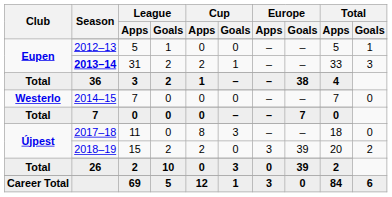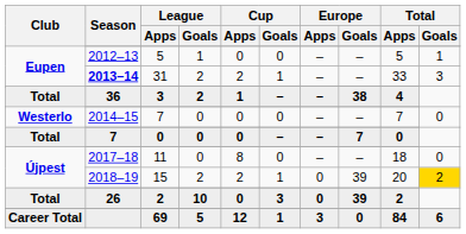11 | Cup / Goals: 3 -> 0
15 | Cup / Goals: 0 -> 1
15 | Europe / Apps: 3 -> 0
15 | Total / Goals: no background -> gold background
